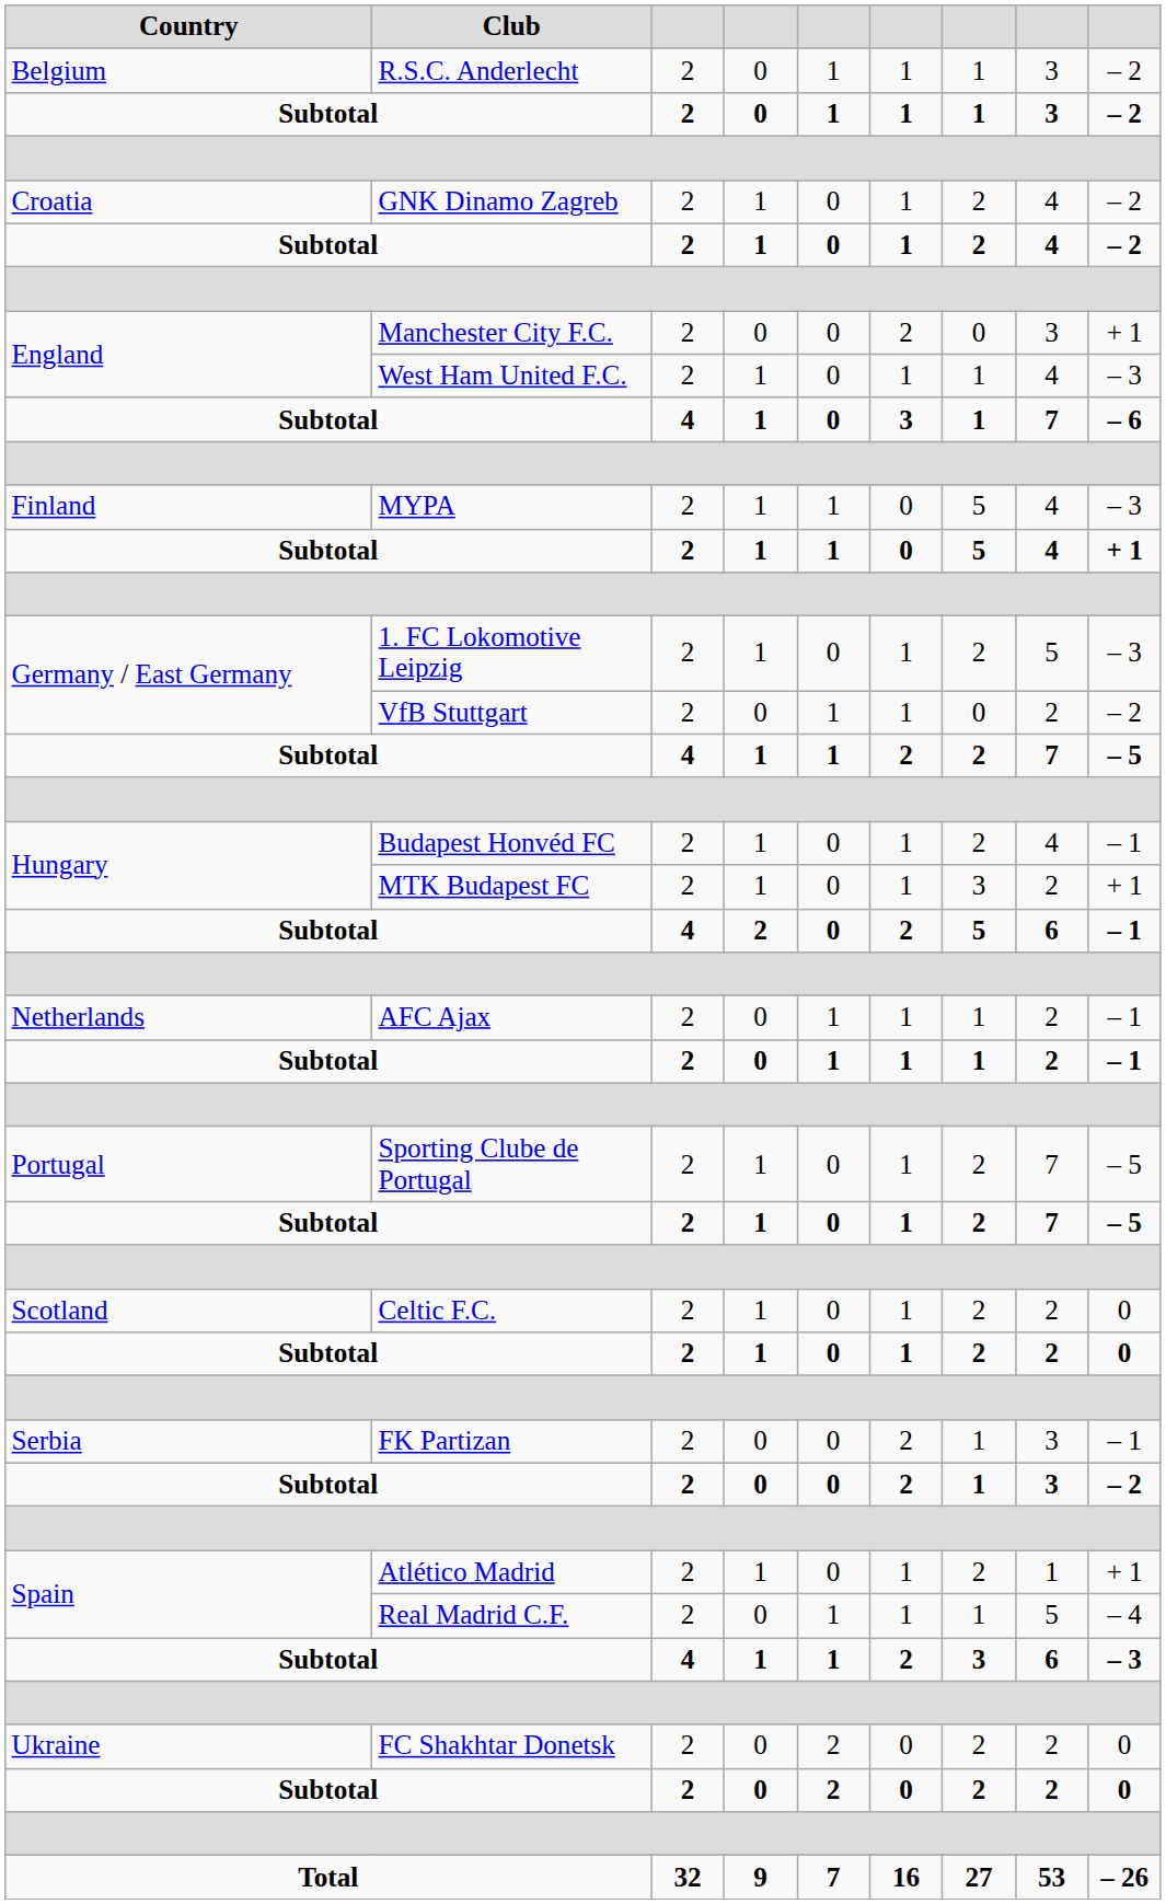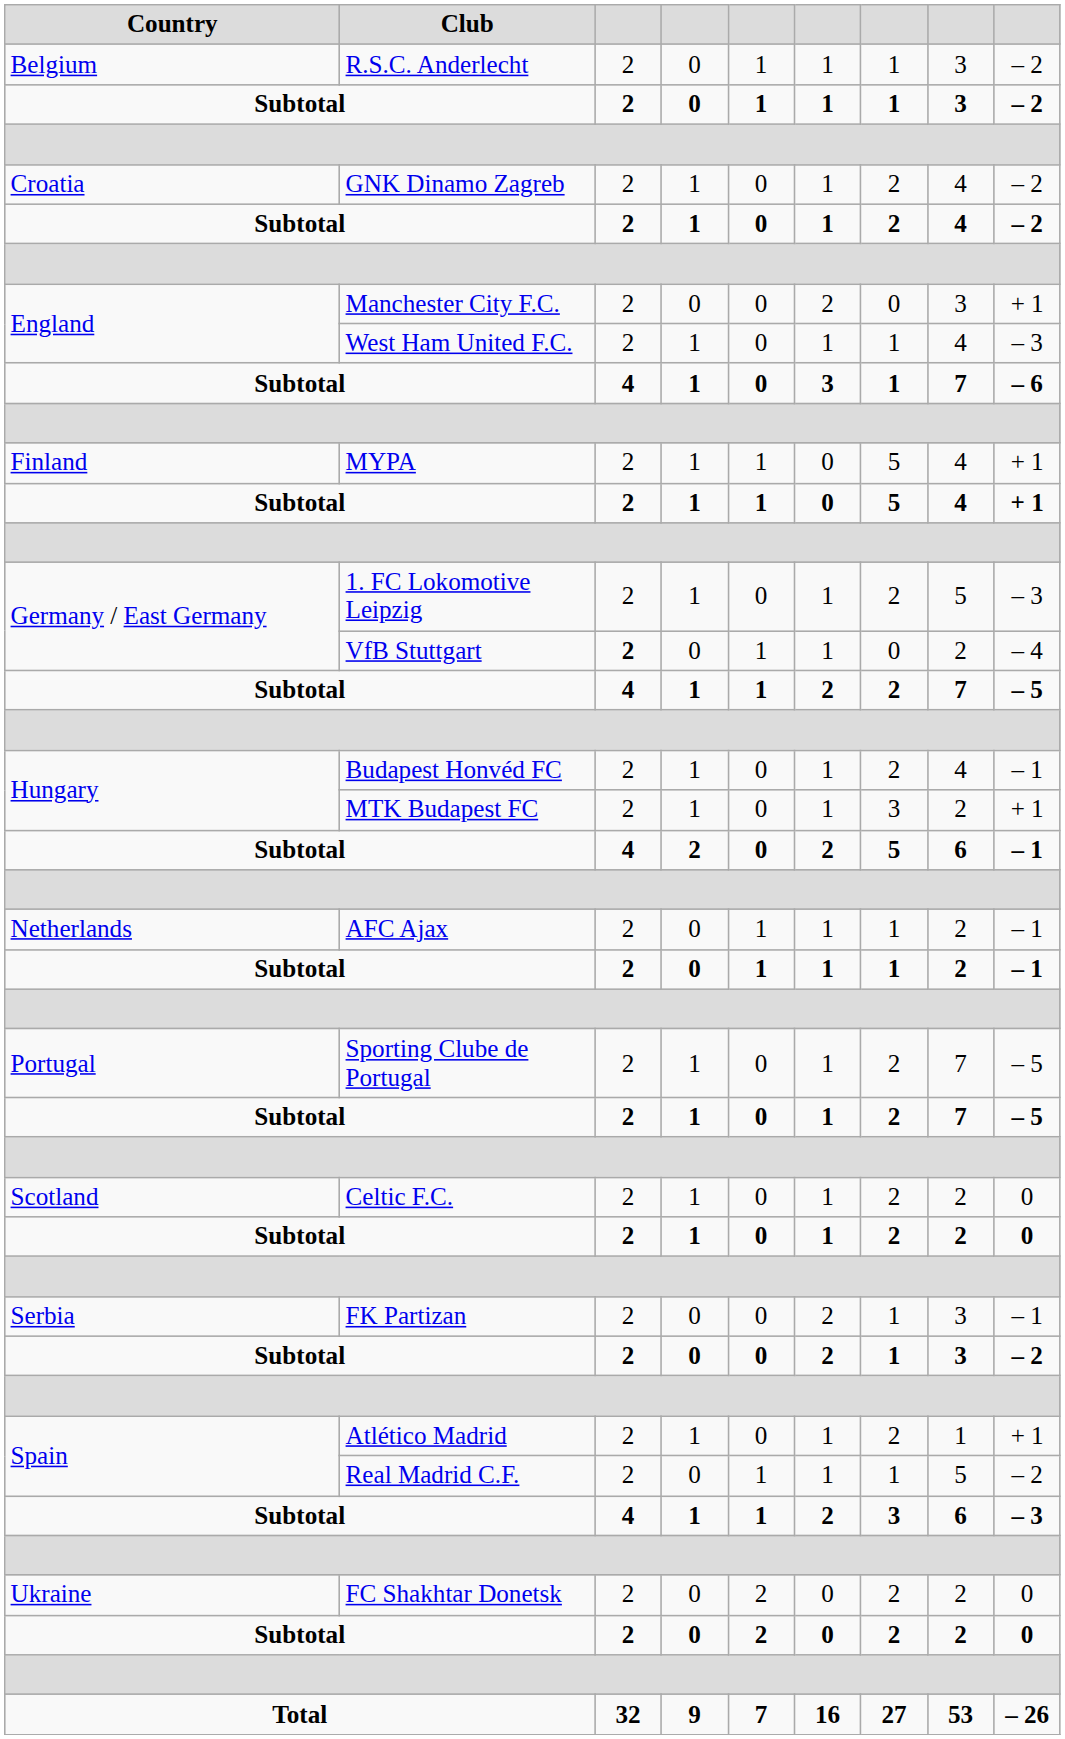MYPA | column 9: – 3 -> + 1
VfB Stuttgart | column 3: normal -> bold
VfB Stuttgart | column 9: – 2 -> – 4
Real Madrid C.F. | column 9: – 4 -> – 2
